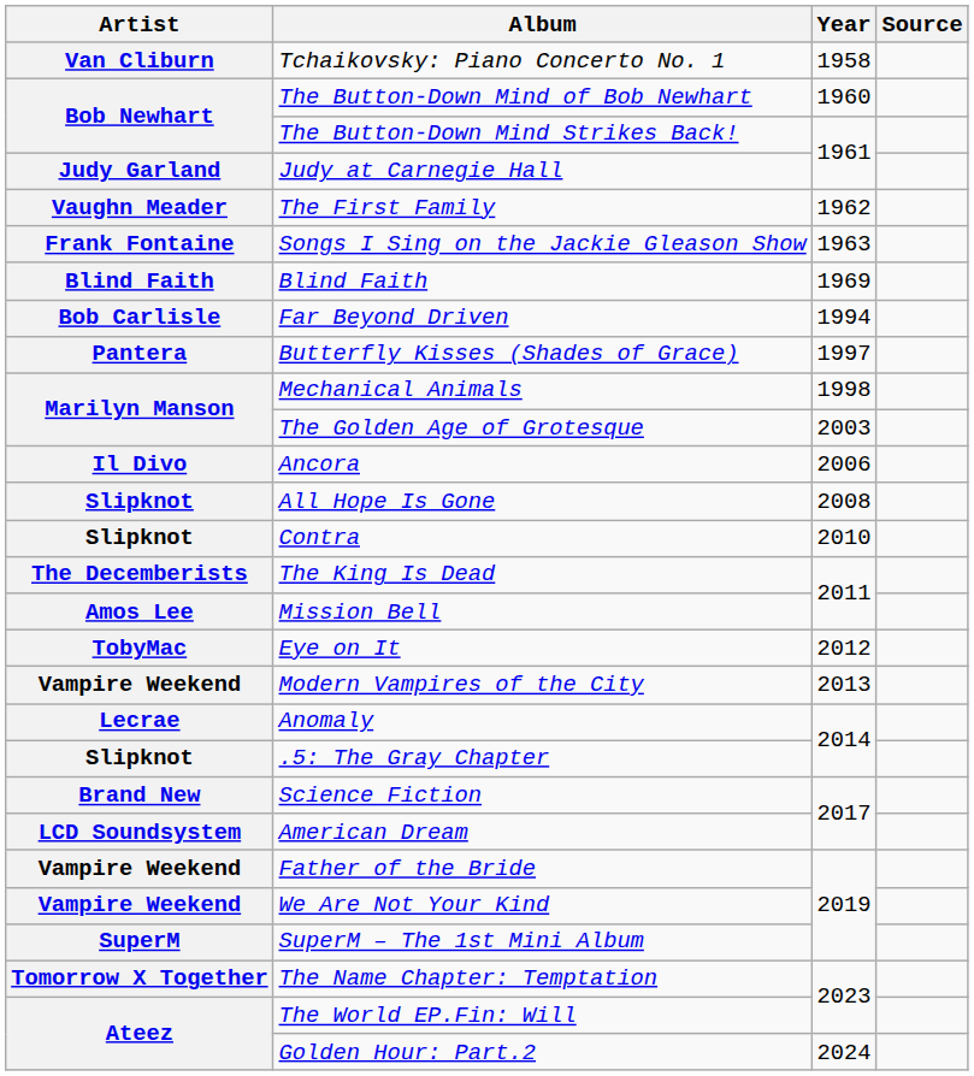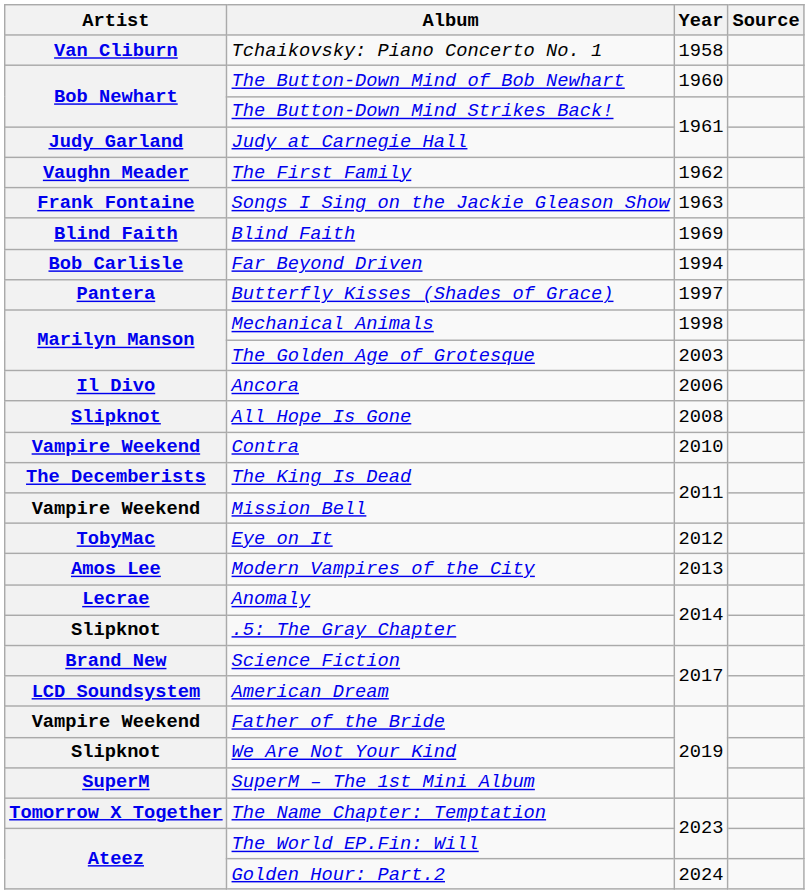Contra | Artist: Slipknot -> Vampire Weekend
Mission Bell | Artist: Amos Lee -> Vampire Weekend
Modern Vampires of the City | Artist: Vampire Weekend -> Amos Lee
We Are Not Your Kind | Artist: Vampire Weekend -> Slipknot
